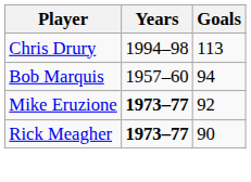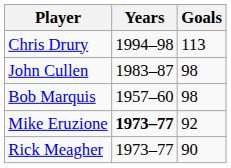+ row: John Cullen | 1983–87 | 98
Bob Marquis | Goals: 94 -> 98
Rick Meagher | Years: bold -> normal
